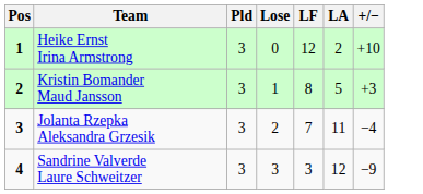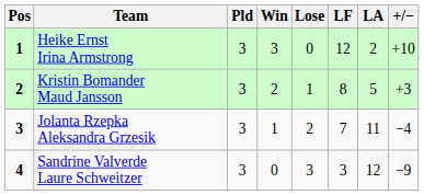+ column: Win | 3 | 2 | 1 | 0
